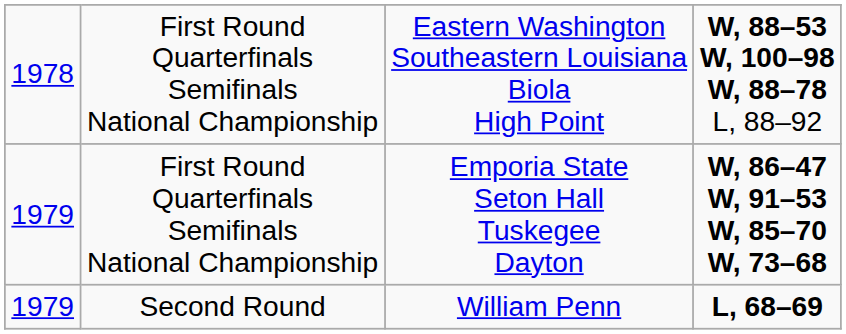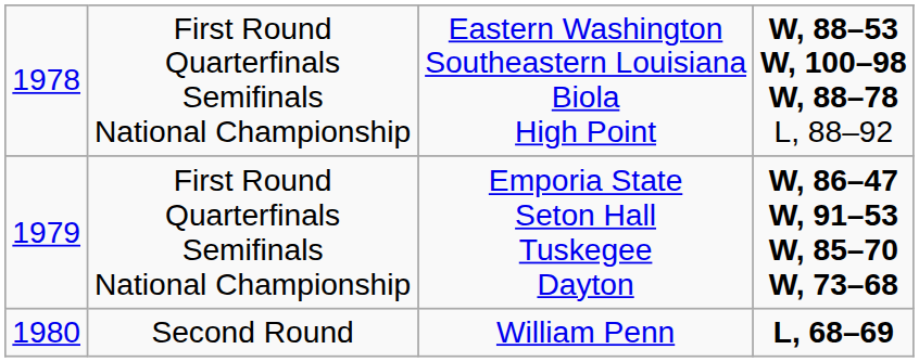Second Round | column 1: 1979 -> 1980
